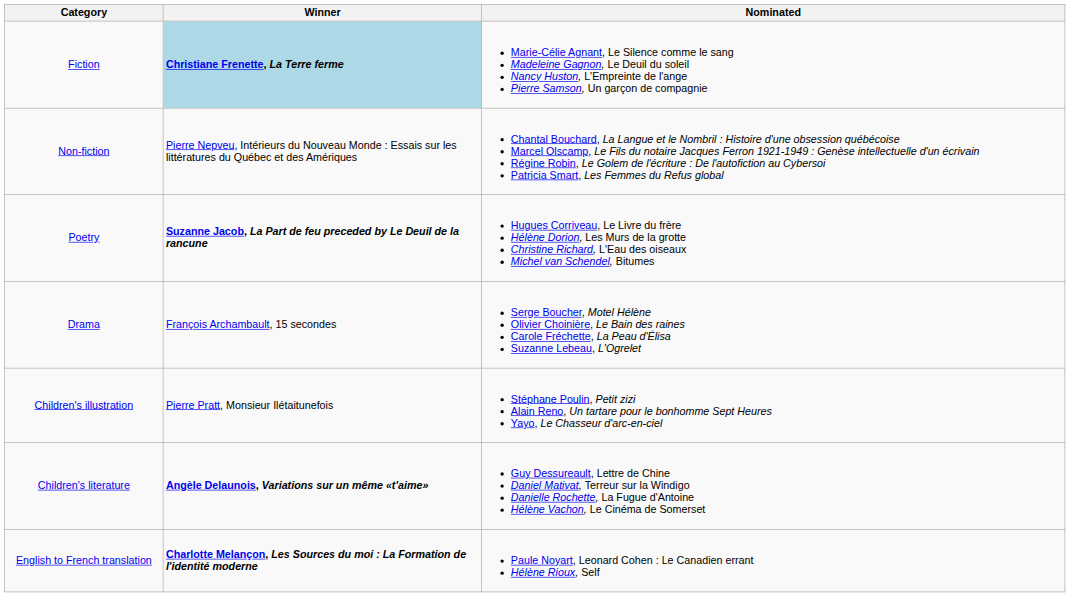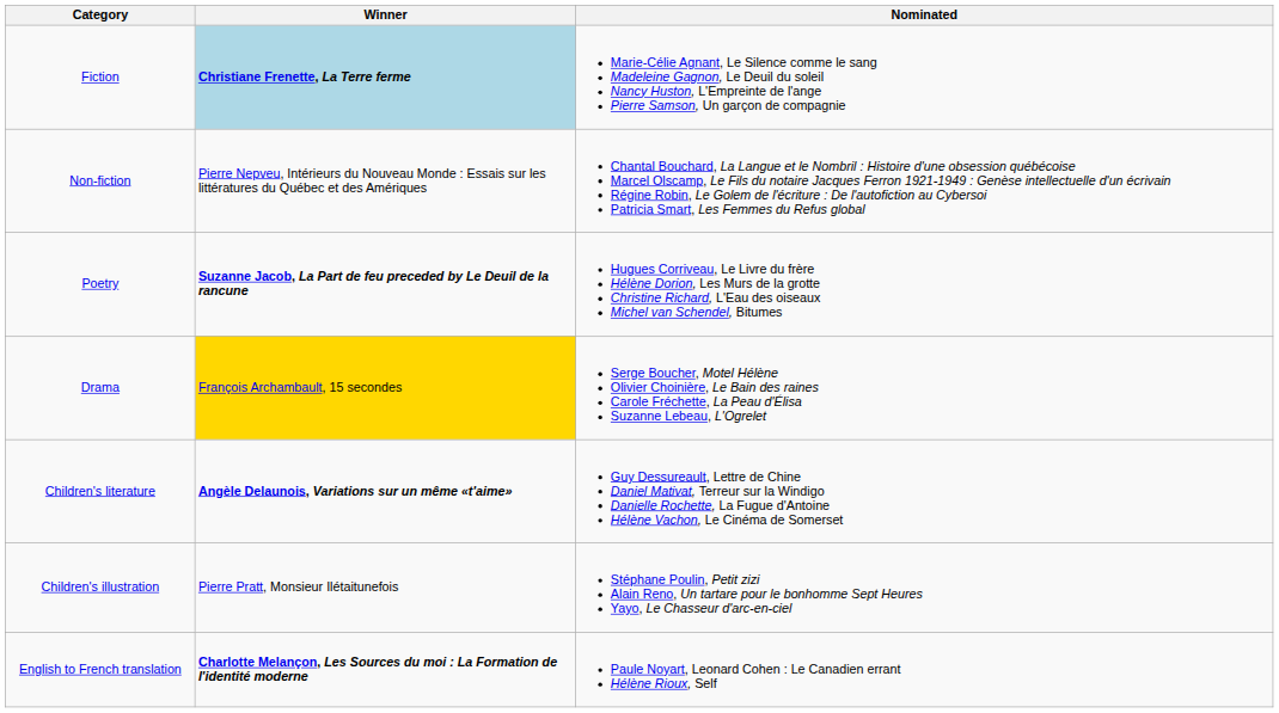Drama | Winner: no background -> gold background
rows swapped: Children's literature <-> Children's illustration
